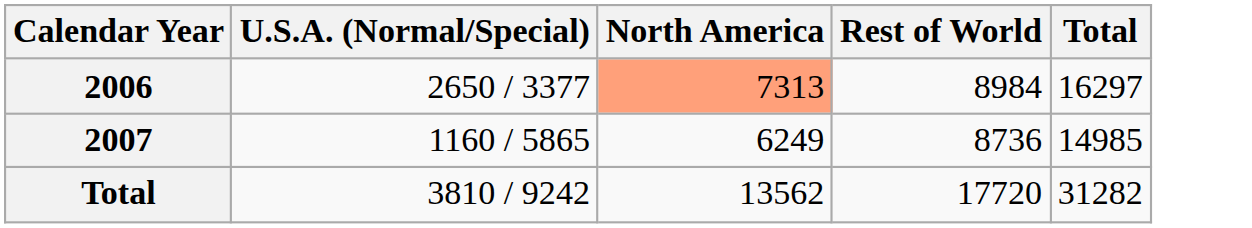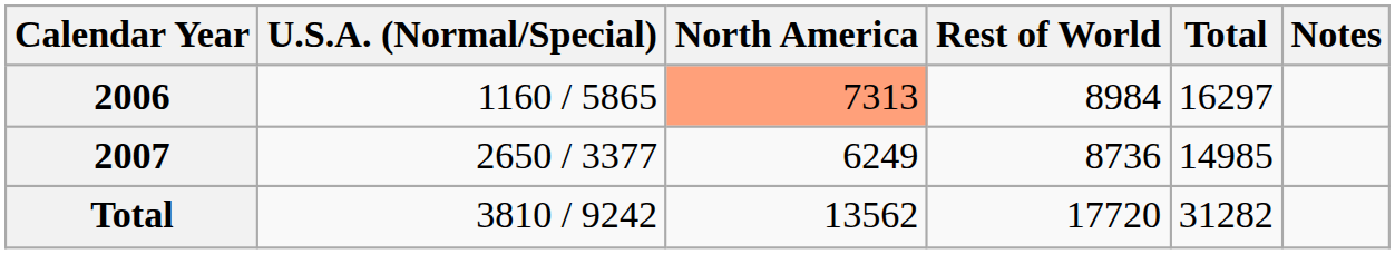+ column: Notes
2006 | U.S.A. (Normal/Special): 2650 / 3377 -> 1160 / 5865
2007 | U.S.A. (Normal/Special): 1160 / 5865 -> 2650 / 3377
